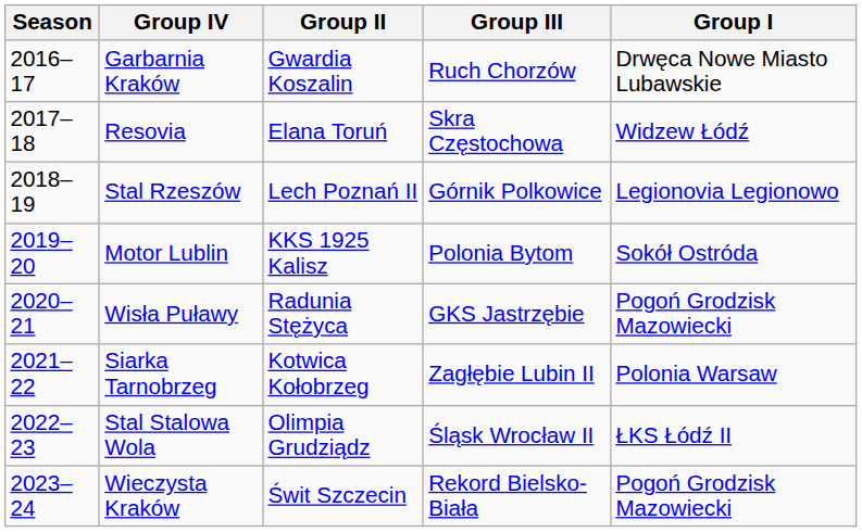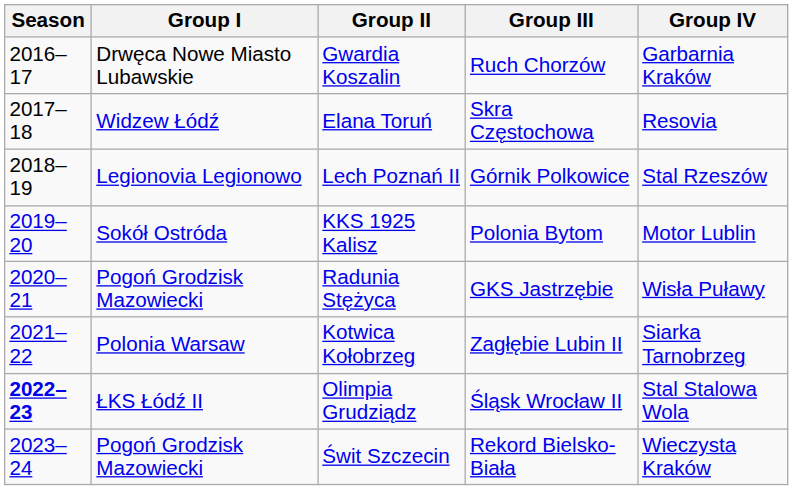columns swapped: Group I <-> Group IV
Olimpia Grudziądz | Season: normal -> bold
